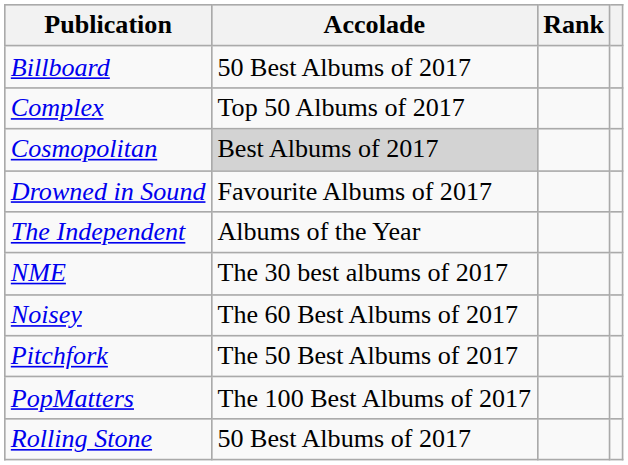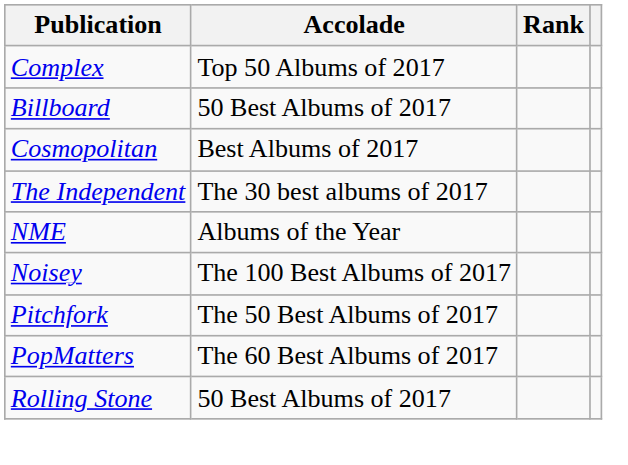rows swapped: Billboard <-> Complex
Cosmopolitan | Accolade: lightgrey background -> no background
- row: Drowned in Sound | Favourite Albums of 2017
The Independent | Accolade: Albums of the Year -> The 30 best albums of 2017
NME | Accolade: The 30 best albums of 2017 -> Albums of the Year
Noisey | Accolade: The 60 Best Albums of 2017 -> The 100 Best Albums of 2017
PopMatters | Accolade: The 100 Best Albums of 2017 -> The 60 Best Albums of 2017
